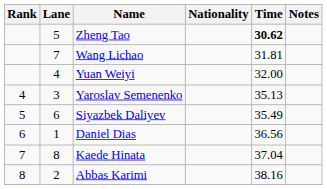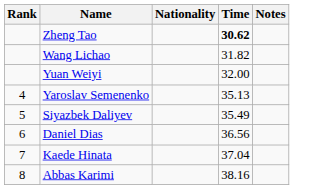- column: Lane | 5 | 7 | 4 | 3 | 6 | 1 | 8 | 2
Wang Lichao | Time: 31.81 -> 31.82
